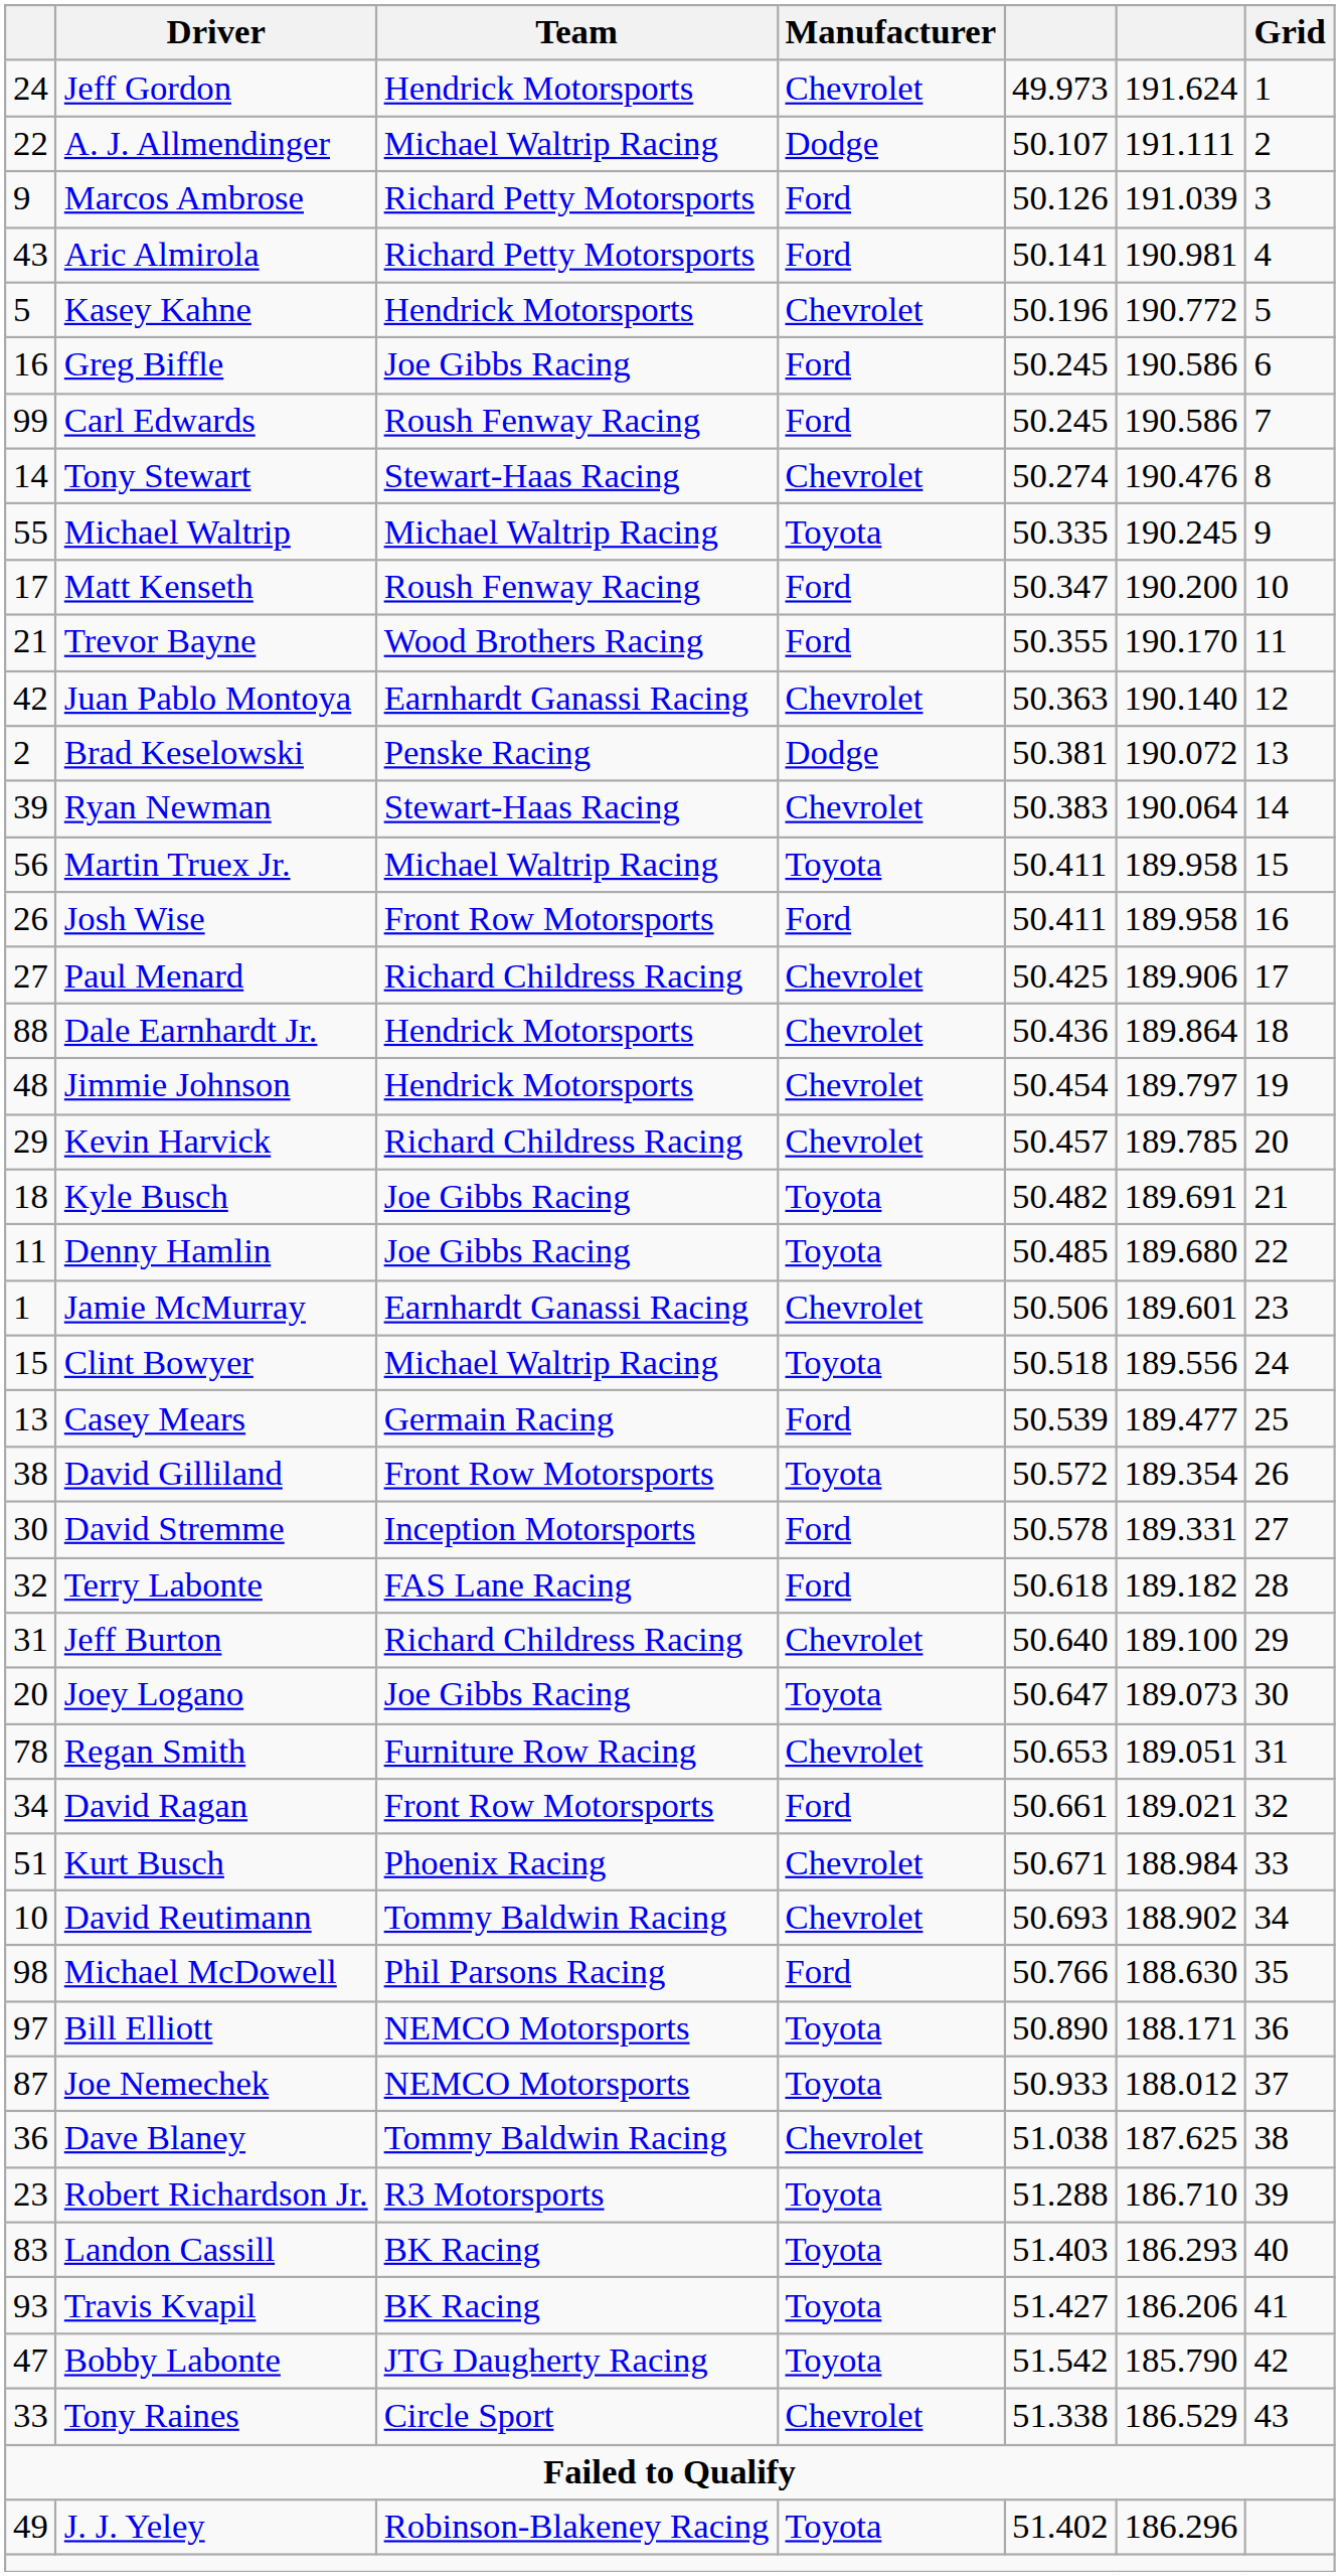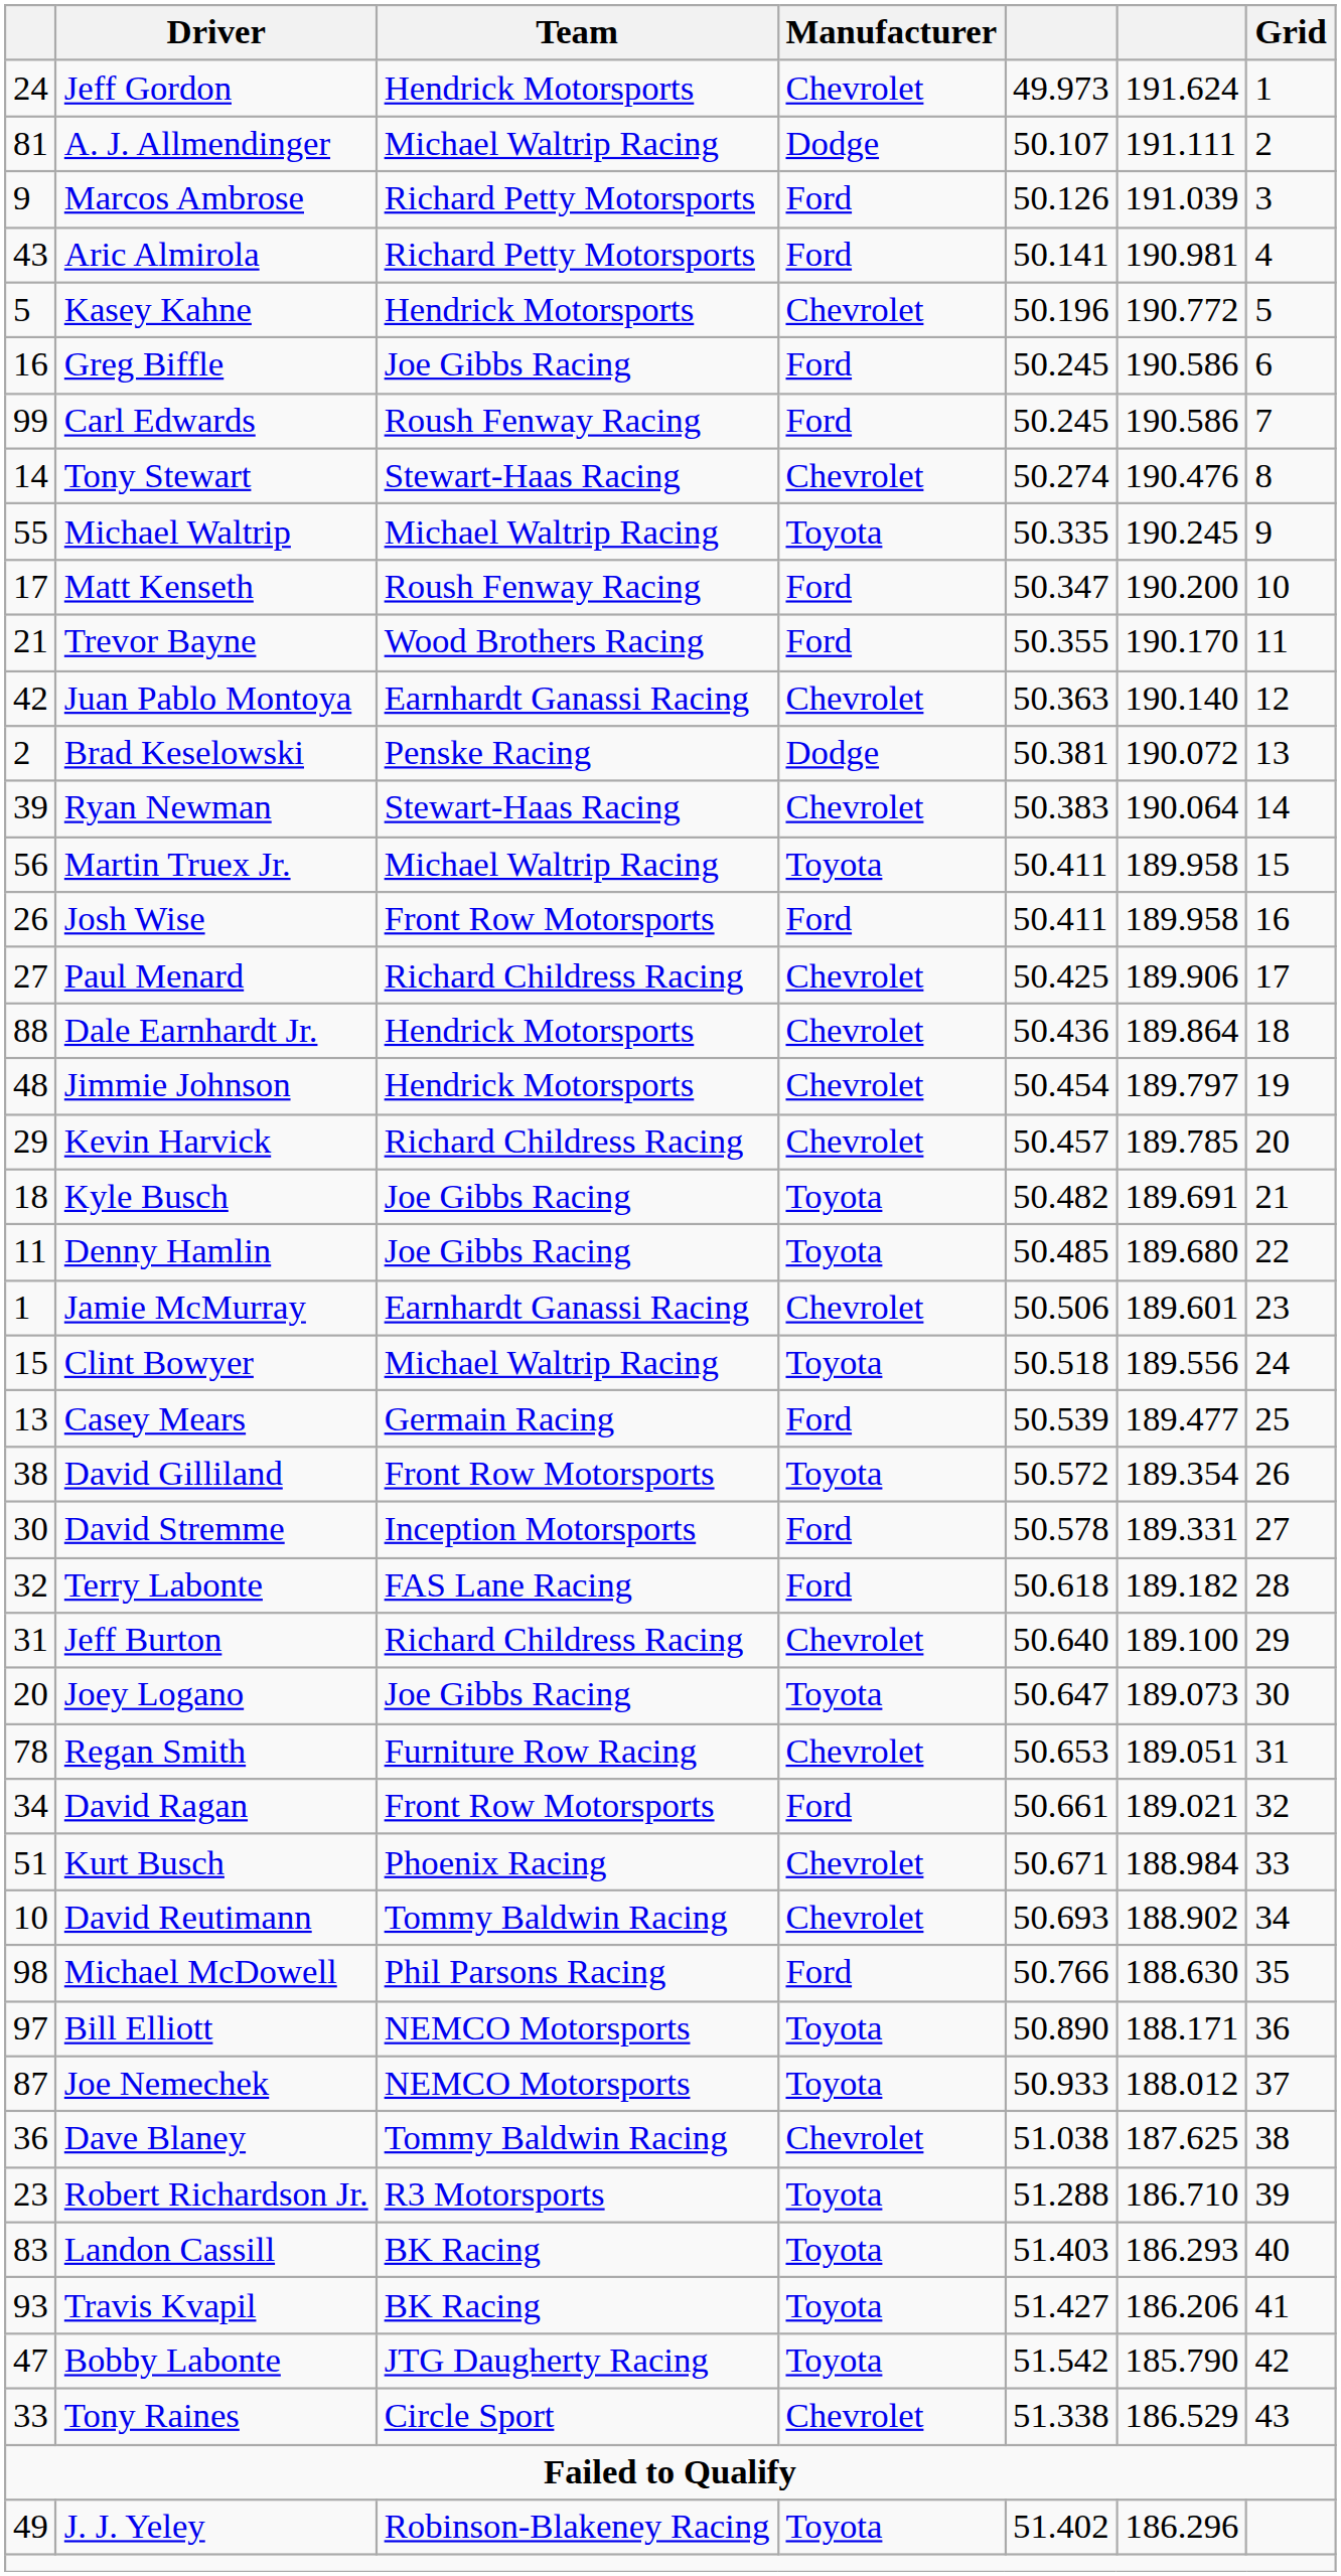A. J. Allmendinger | column 1: 22 -> 81
